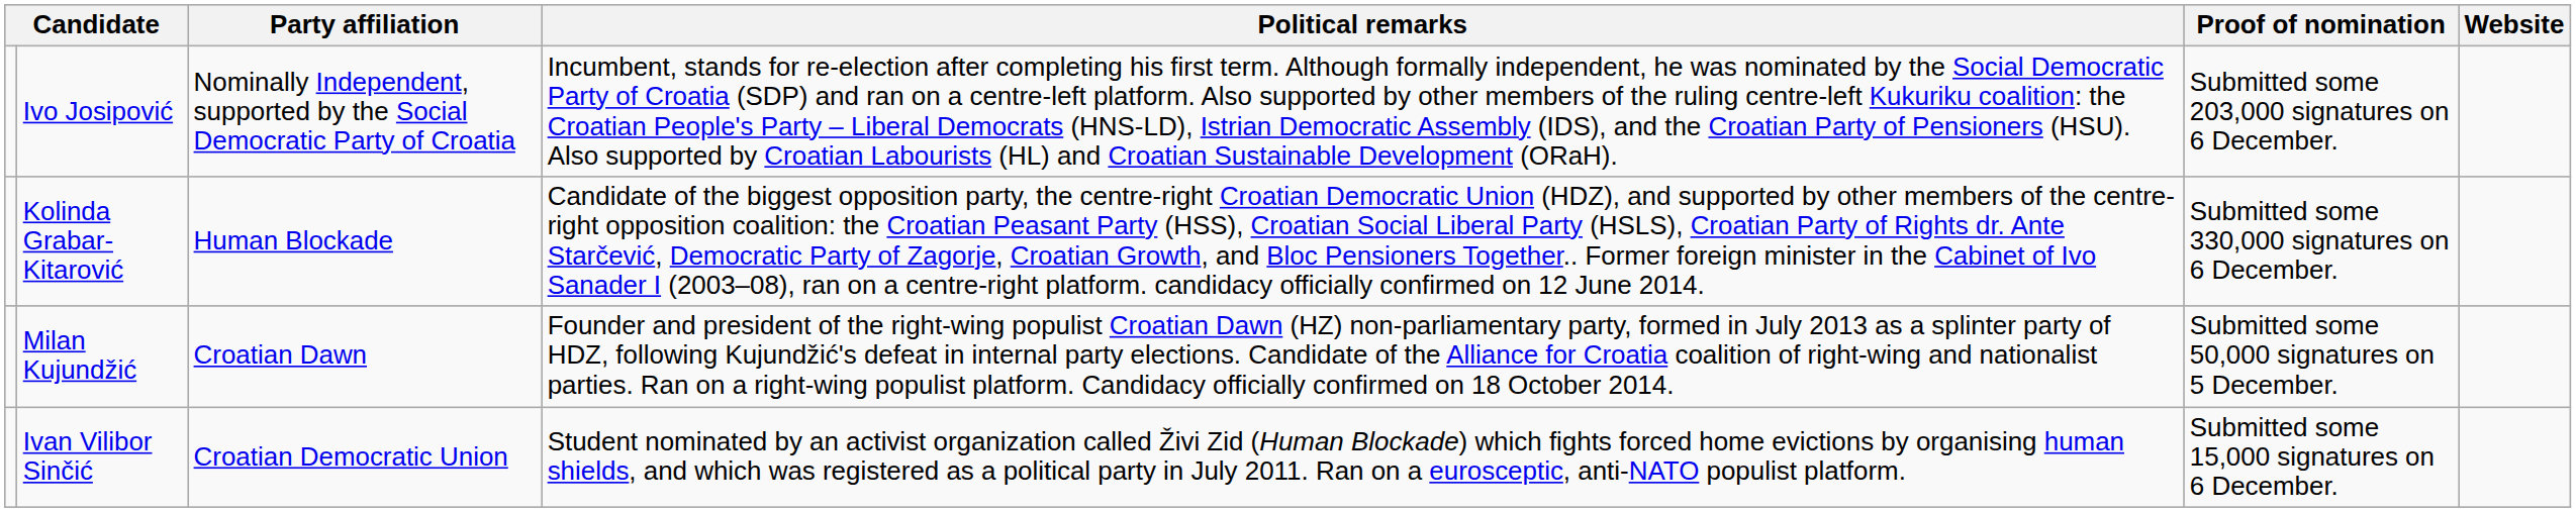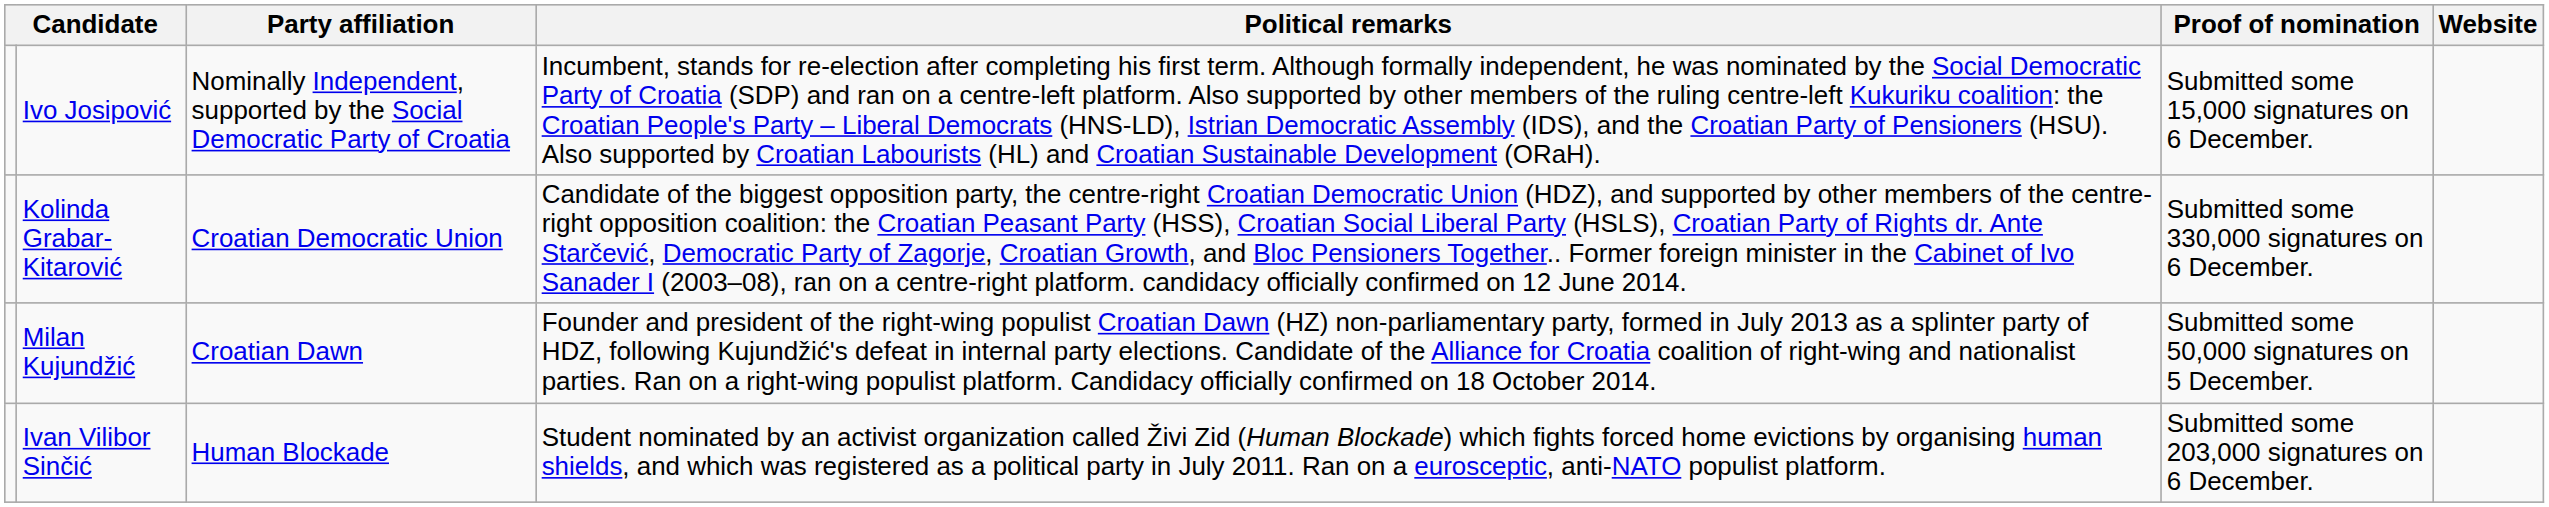Ivo Josipović | Proof of nomination: Submitted some 203,000 signatures on 6 December. -> Submitted some 15,000 signatures on 6 December.
Kolinda Grabar-Kitarović | Party affiliation: Human Blockade -> Croatian Democratic Union
Ivan Vilibor Sinčić | Party affiliation: Croatian Democratic Union -> Human Blockade
Ivan Vilibor Sinčić | Proof of nomination: Submitted some 15,000 signatures on 6 December. -> Submitted some 203,000 signatures on 6 December.
